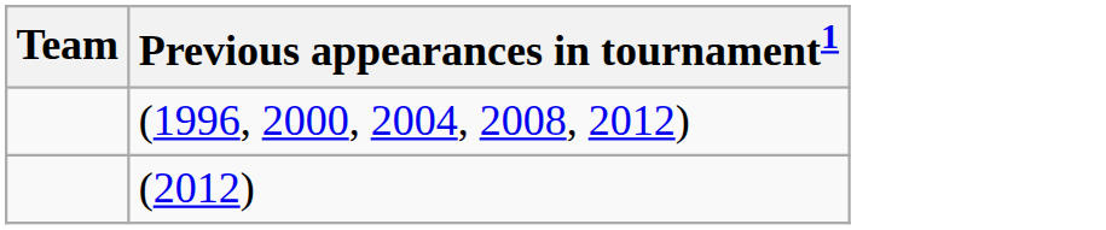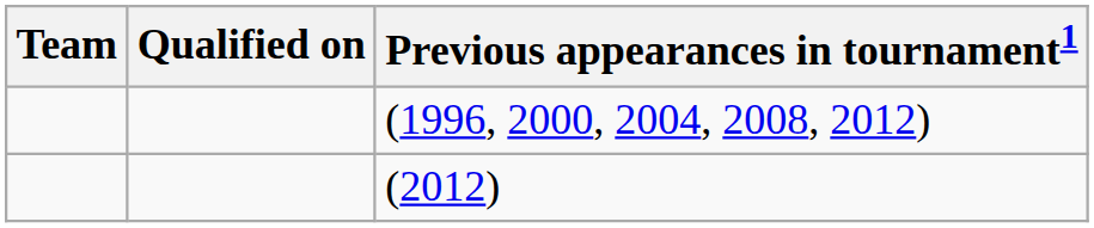+ column: Qualified on
